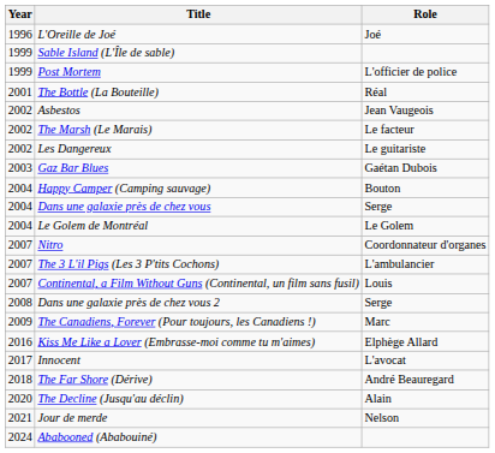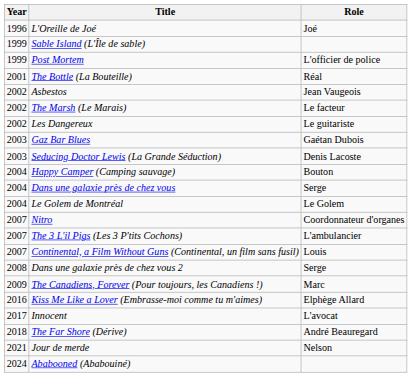+ row: 2003 | Seducing Doctor Lewis (La Grande Séduction) | Denis Lacoste
- row: 2020 | The Decline (Jusqu'au déclin) | Alain
